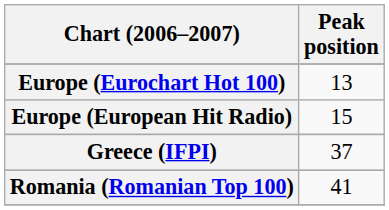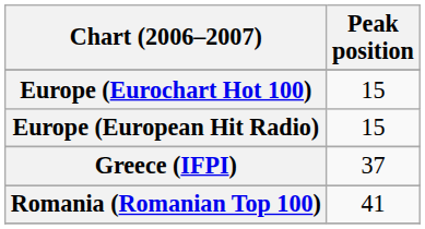Europe (Eurochart Hot 100) | Peak position: 13 -> 15
